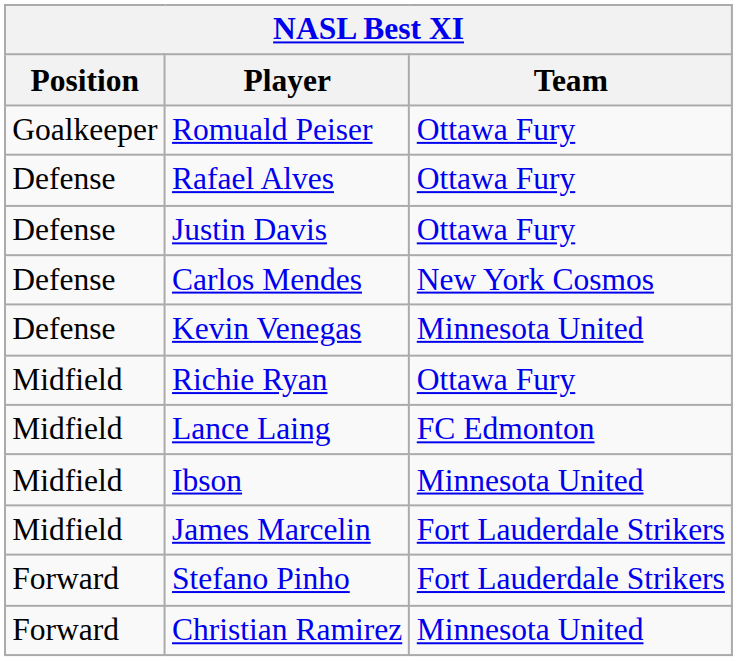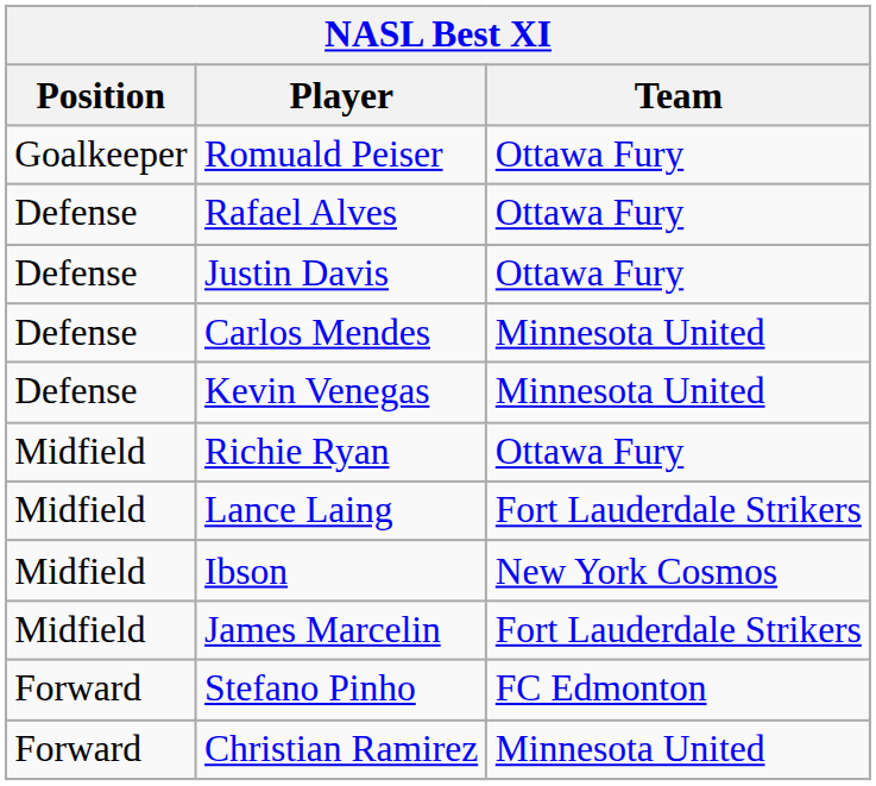Carlos Mendes | Team: New York Cosmos -> Minnesota United
Lance Laing | Team: FC Edmonton -> Fort Lauderdale Strikers
Ibson | Team: Minnesota United -> New York Cosmos
Stefano Pinho | Team: Fort Lauderdale Strikers -> FC Edmonton
